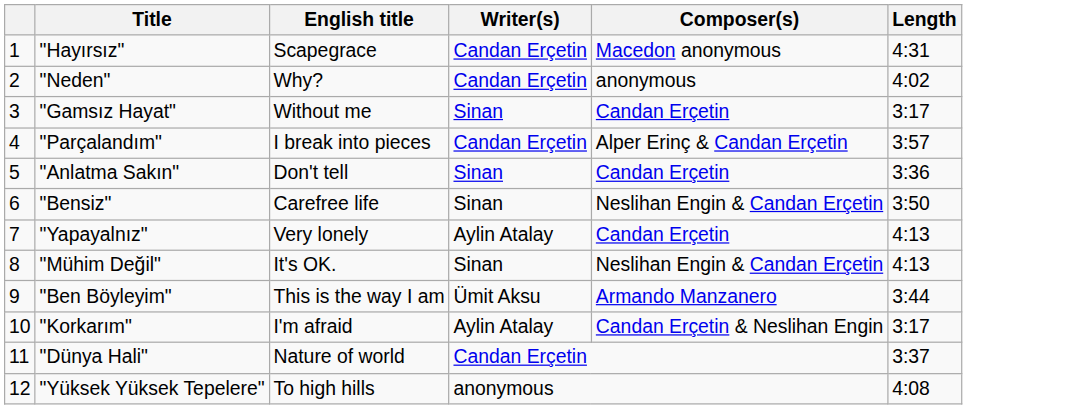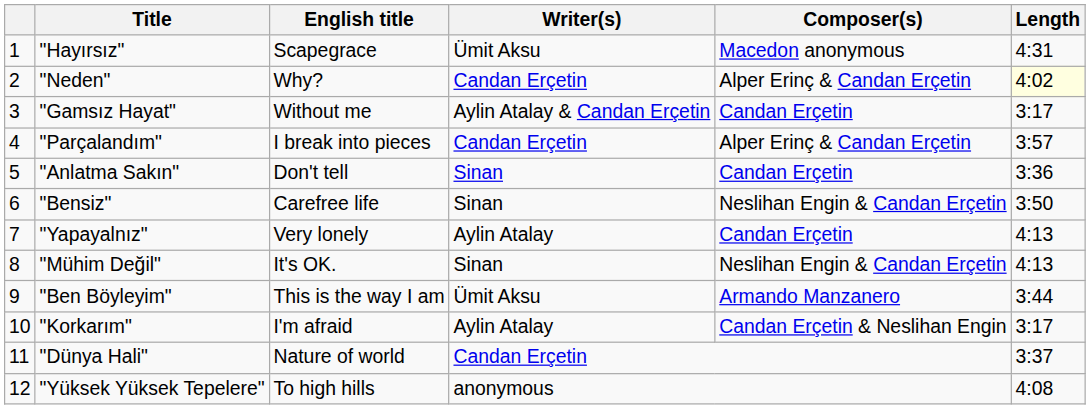"Hayırsız" | Writer(s): Candan Erçetin -> Ümit Aksu
"Neden" | Composer(s): anonymous -> Alper Erinç & Candan Erçetin
"Neden" | Length: no background -> lightyellow background
"Gamsız Hayat" | Writer(s): Sinan -> Aylin Atalay & Candan Erçetin
